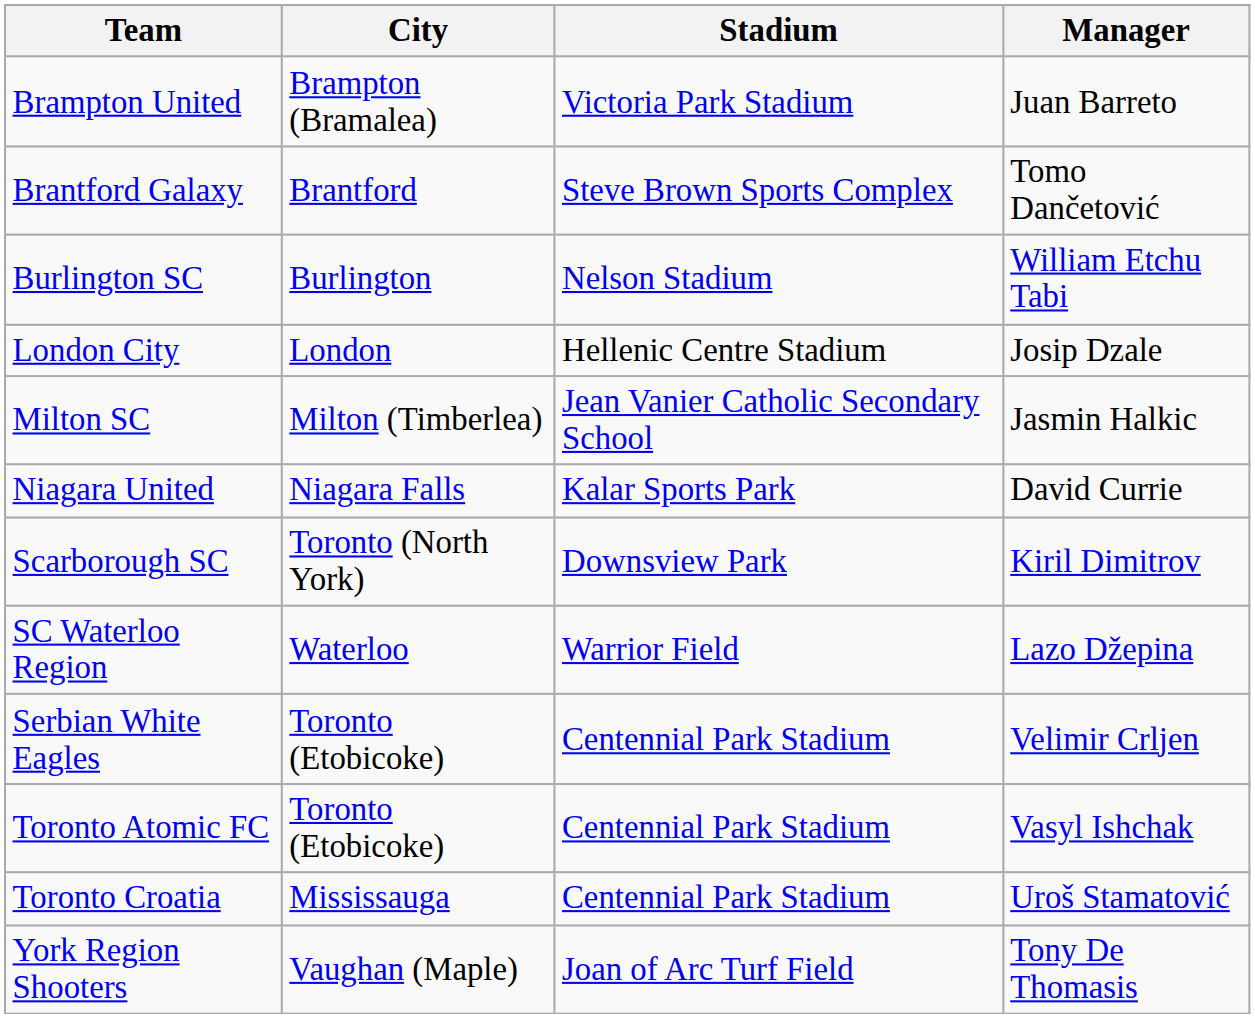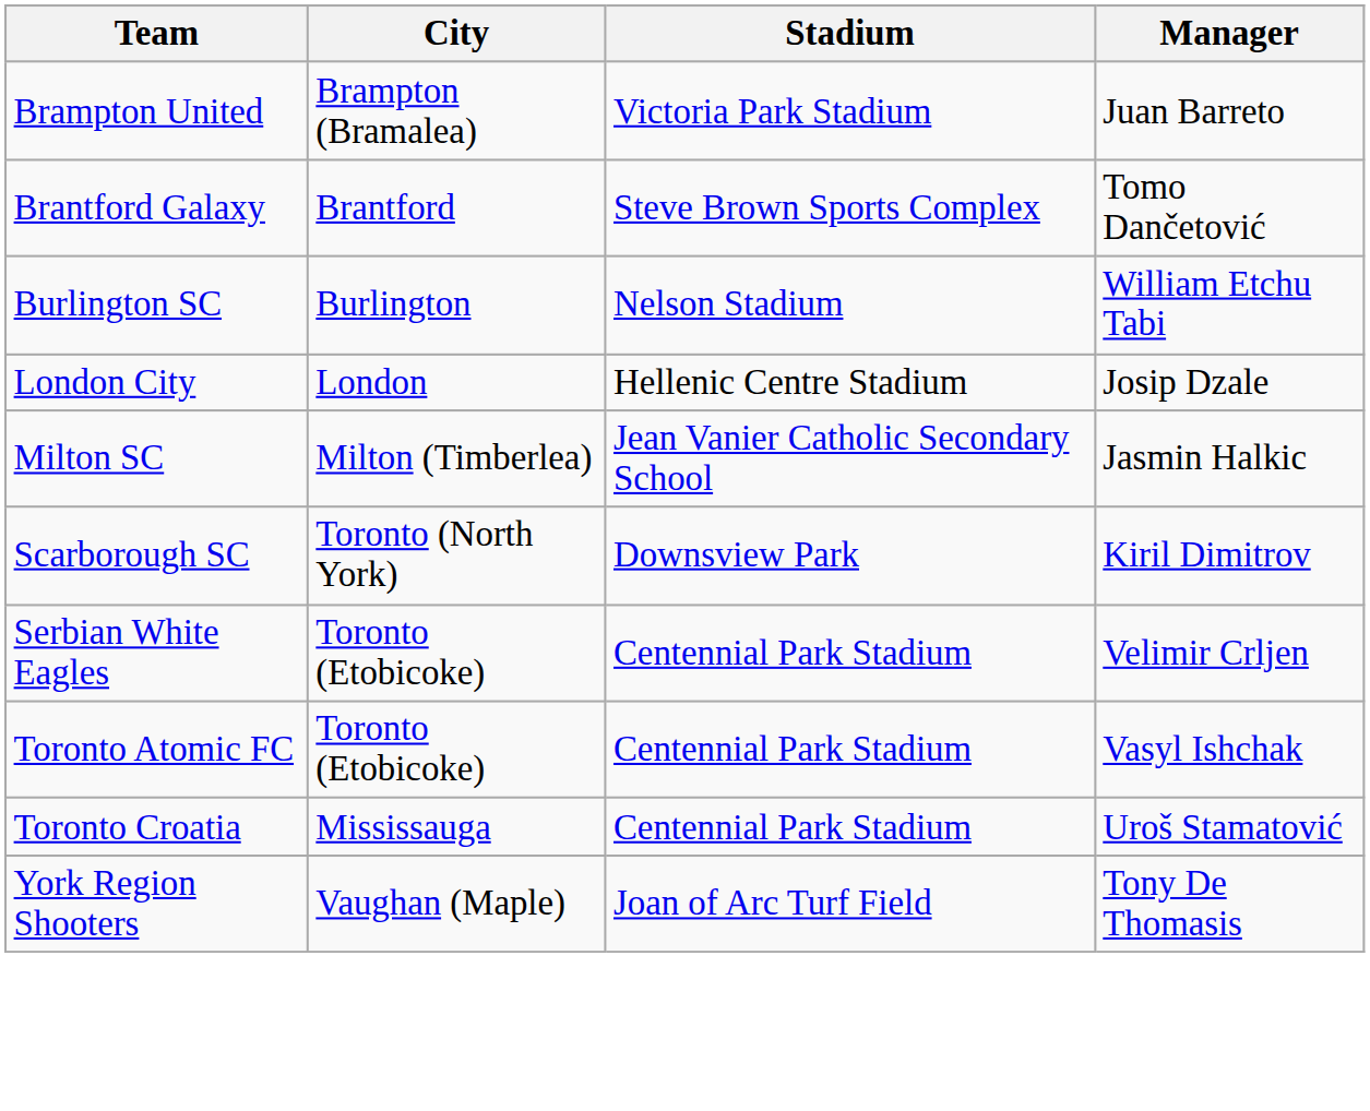- row: Niagara United | Niagara Falls | Kalar Sports Park | David Currie
- row: SC Waterloo Region | Waterloo | Warrior Field | Lazo Džepina
